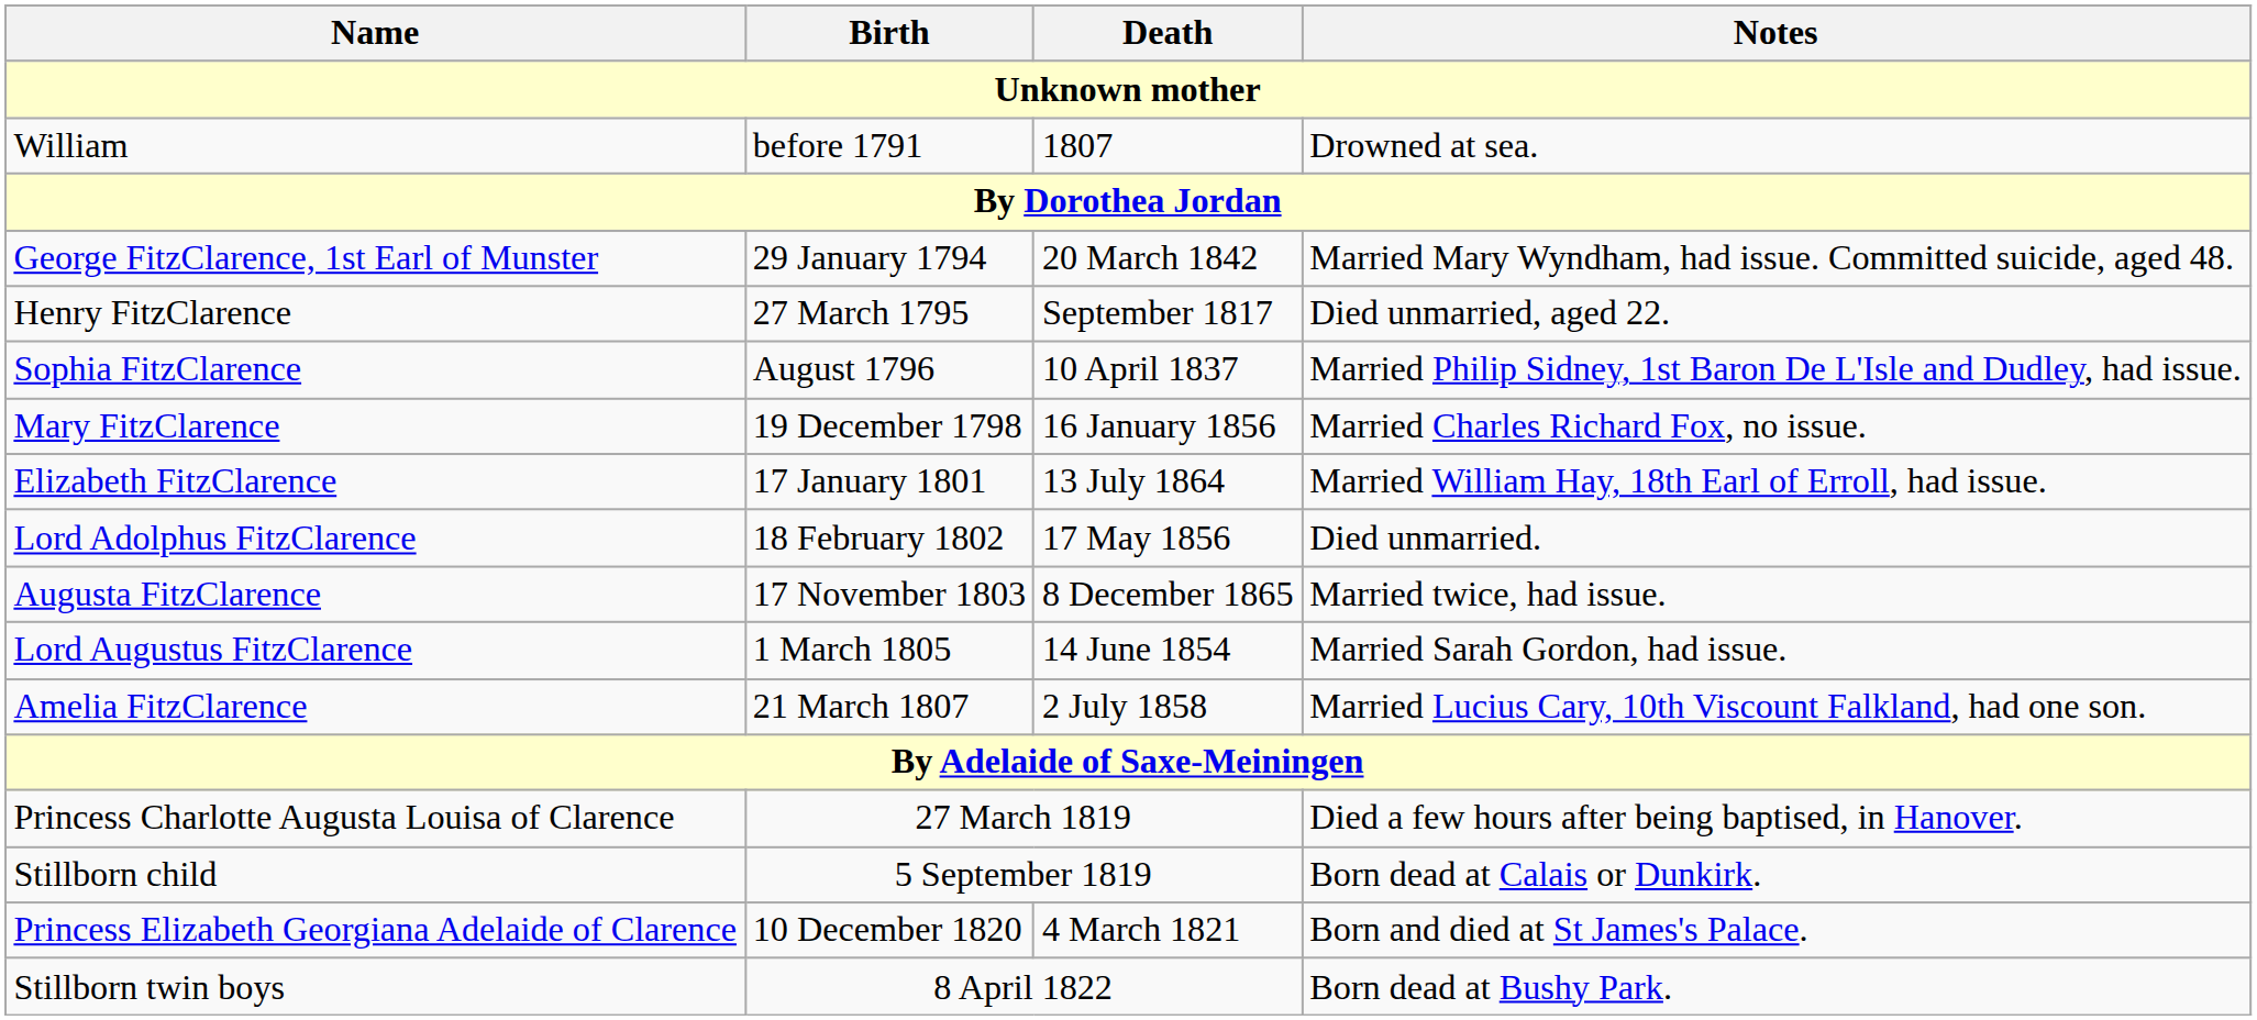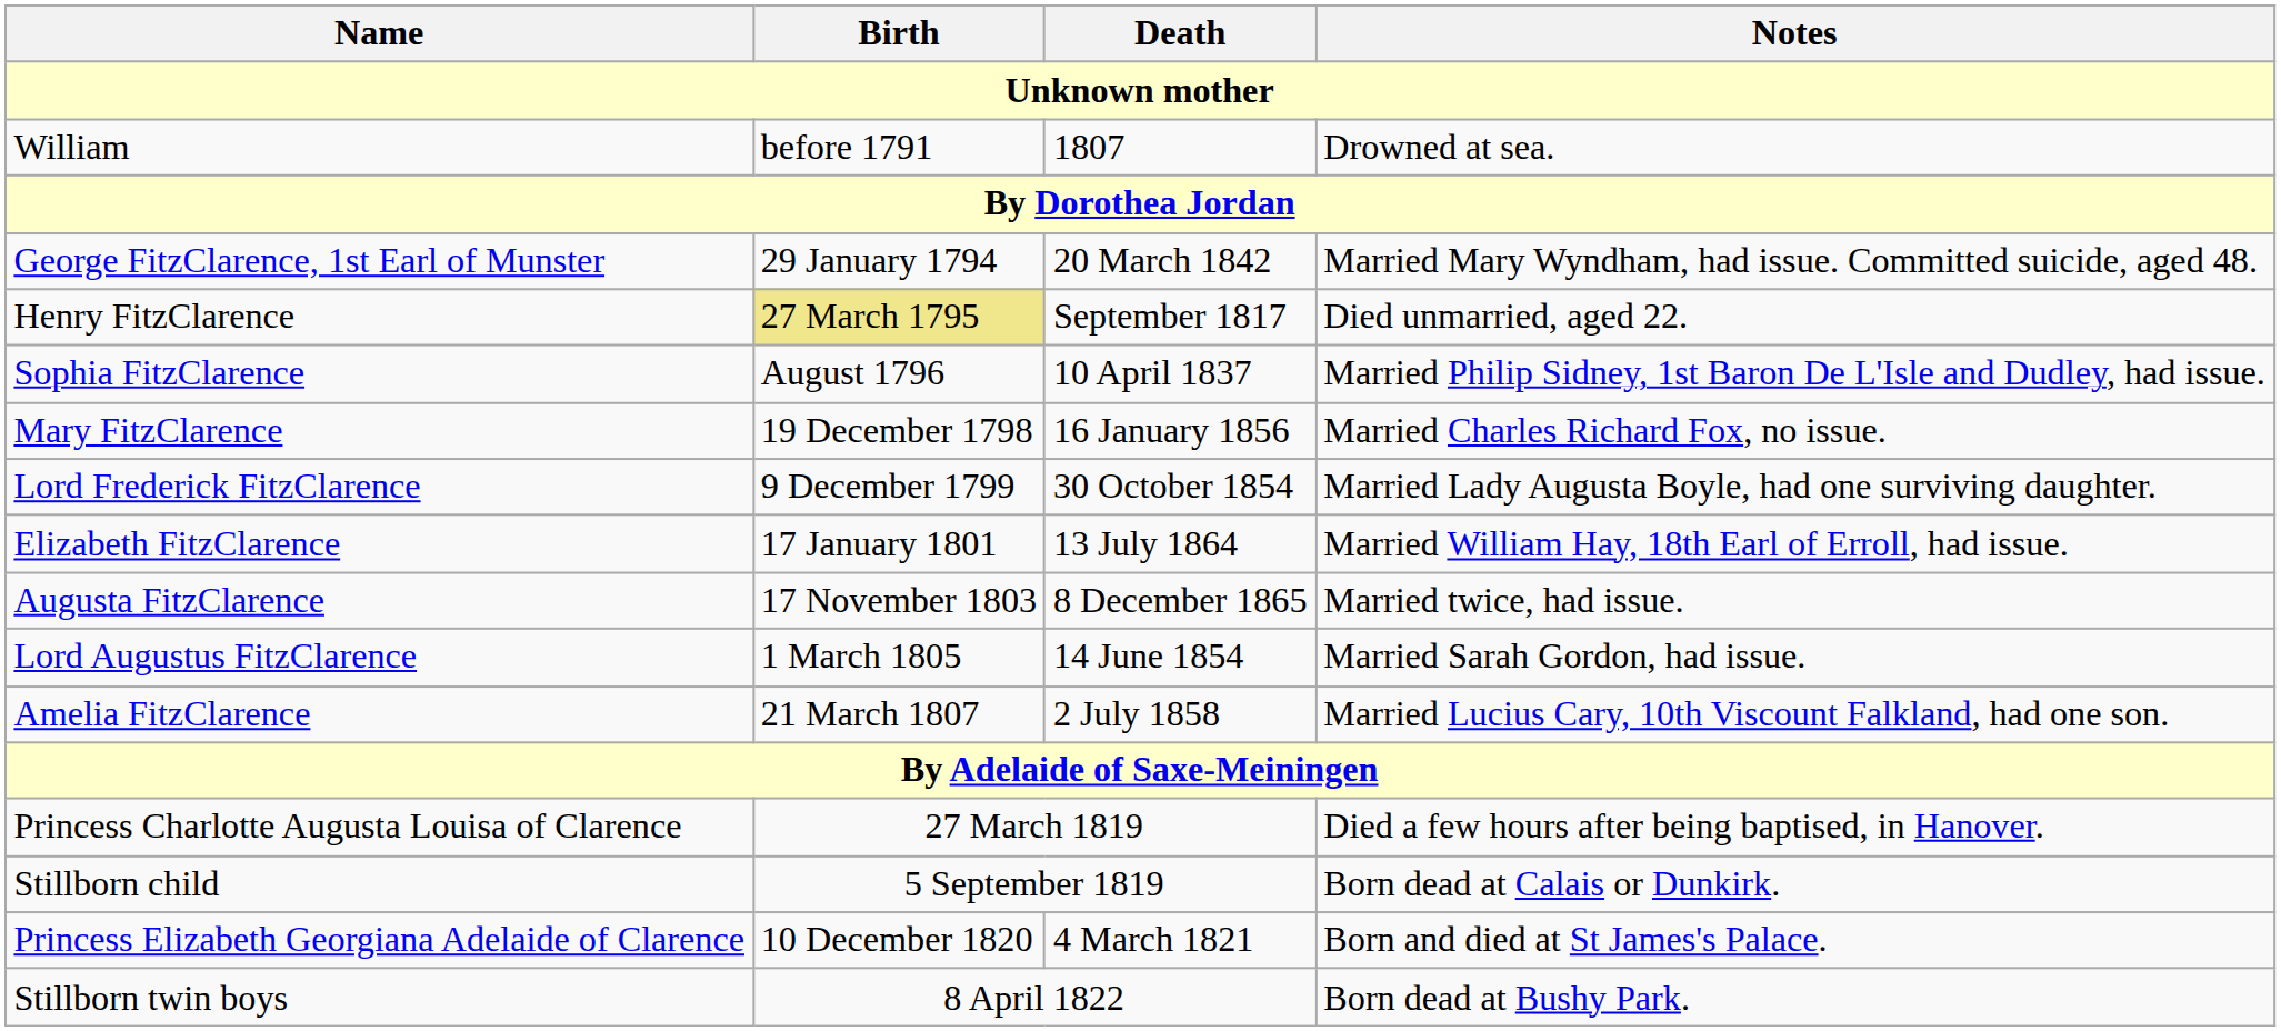Henry FitzClarence | Birth: no background -> khaki background
+ row: Lord Frederick FitzClarence | 9 December 1799 | 30 October 1854 | Married Lady Augusta Boyle, had one surviving daughter.
- row: Lord Adolphus FitzClarence | 18 February 1802 | 17 May 1856 | Died unmarried.
